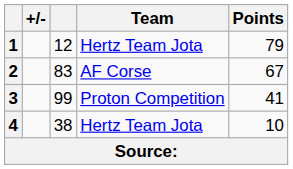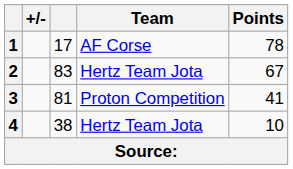1 | column 3: 12 -> 17
1 | Team: Hertz Team Jota -> AF Corse
1 | Points: 79 -> 78
2 | Team: AF Corse -> Hertz Team Jota
3 | column 3: 99 -> 81
